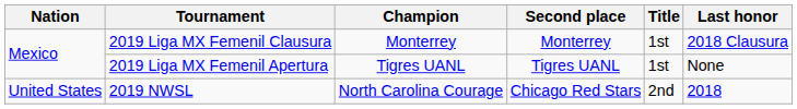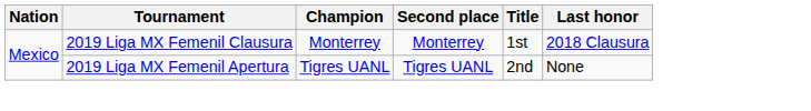2019 Liga MX Femenil Apertura | Title: 1st -> 2nd
- row: United States | 2019 NWSL | North Carolina Courage | Chicago Red Stars | 2nd | 2018
